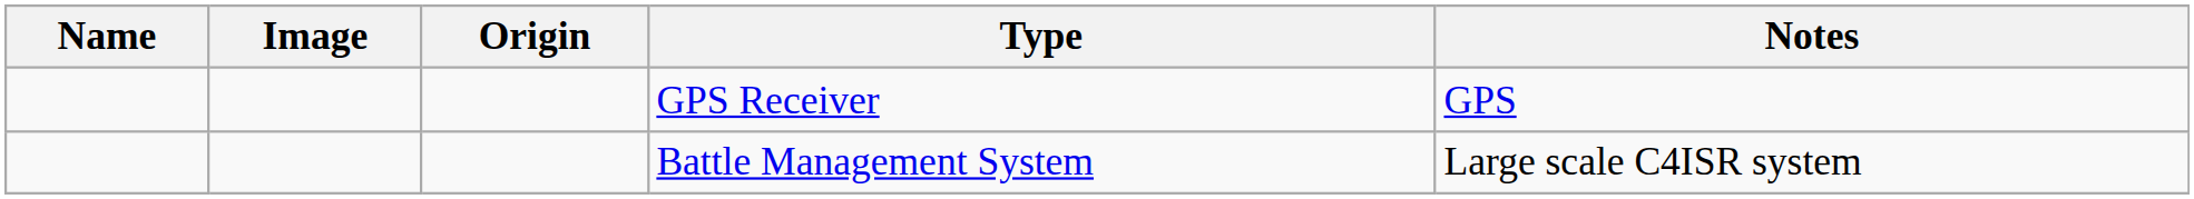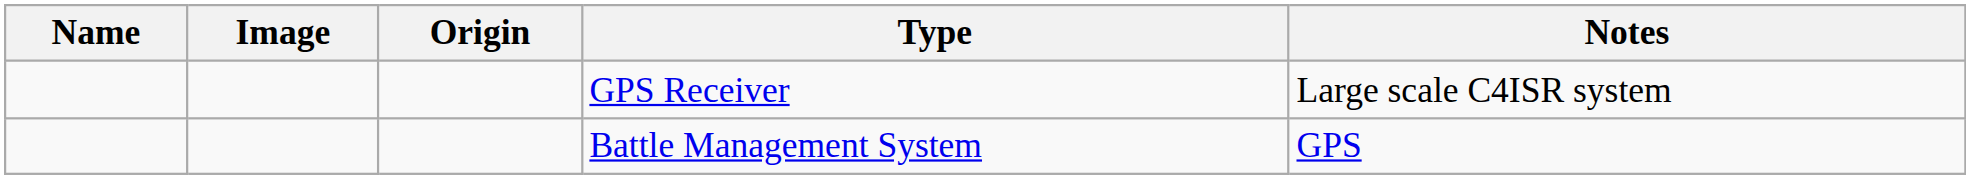GPS Receiver | Notes: GPS -> Large scale C4ISR system
Battle Management System | Notes: Large scale C4ISR system -> GPS
